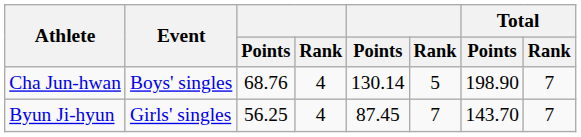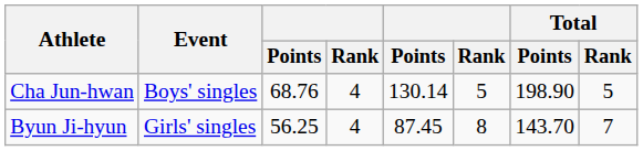Cha Jun-hwan | Total / Rank: 7 -> 5
Byun Ji-hyun | column 6: 7 -> 8
